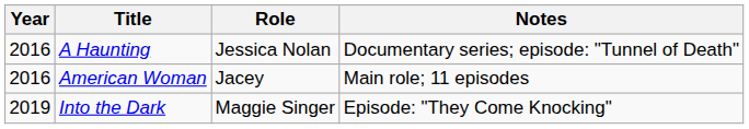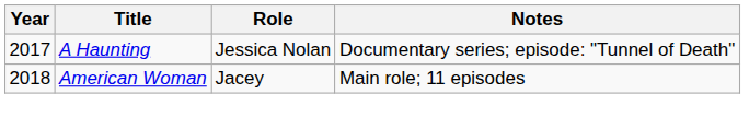A Haunting | Year: 2016 -> 2017
American Woman | Year: 2016 -> 2018
- row: 2019 | Into the Dark | Maggie Singer | Episode: "They Come Knocking"
